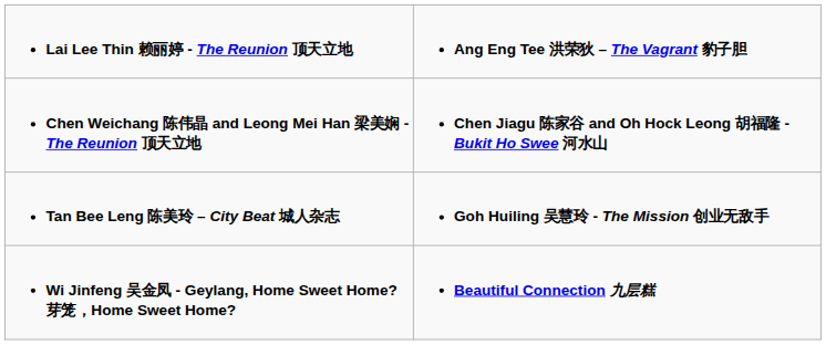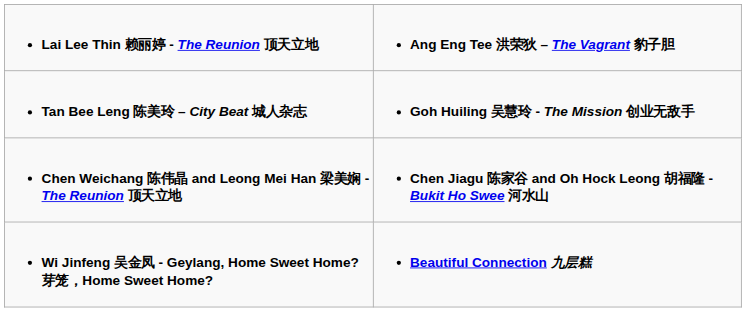rows swapped: Chen Weichang 陈伟晶 and Leong Mei Han 梁美娴 - The Reunion 顶天立地 <-> Tan Bee Leng 陈美玲 – City Beat 城人杂志
